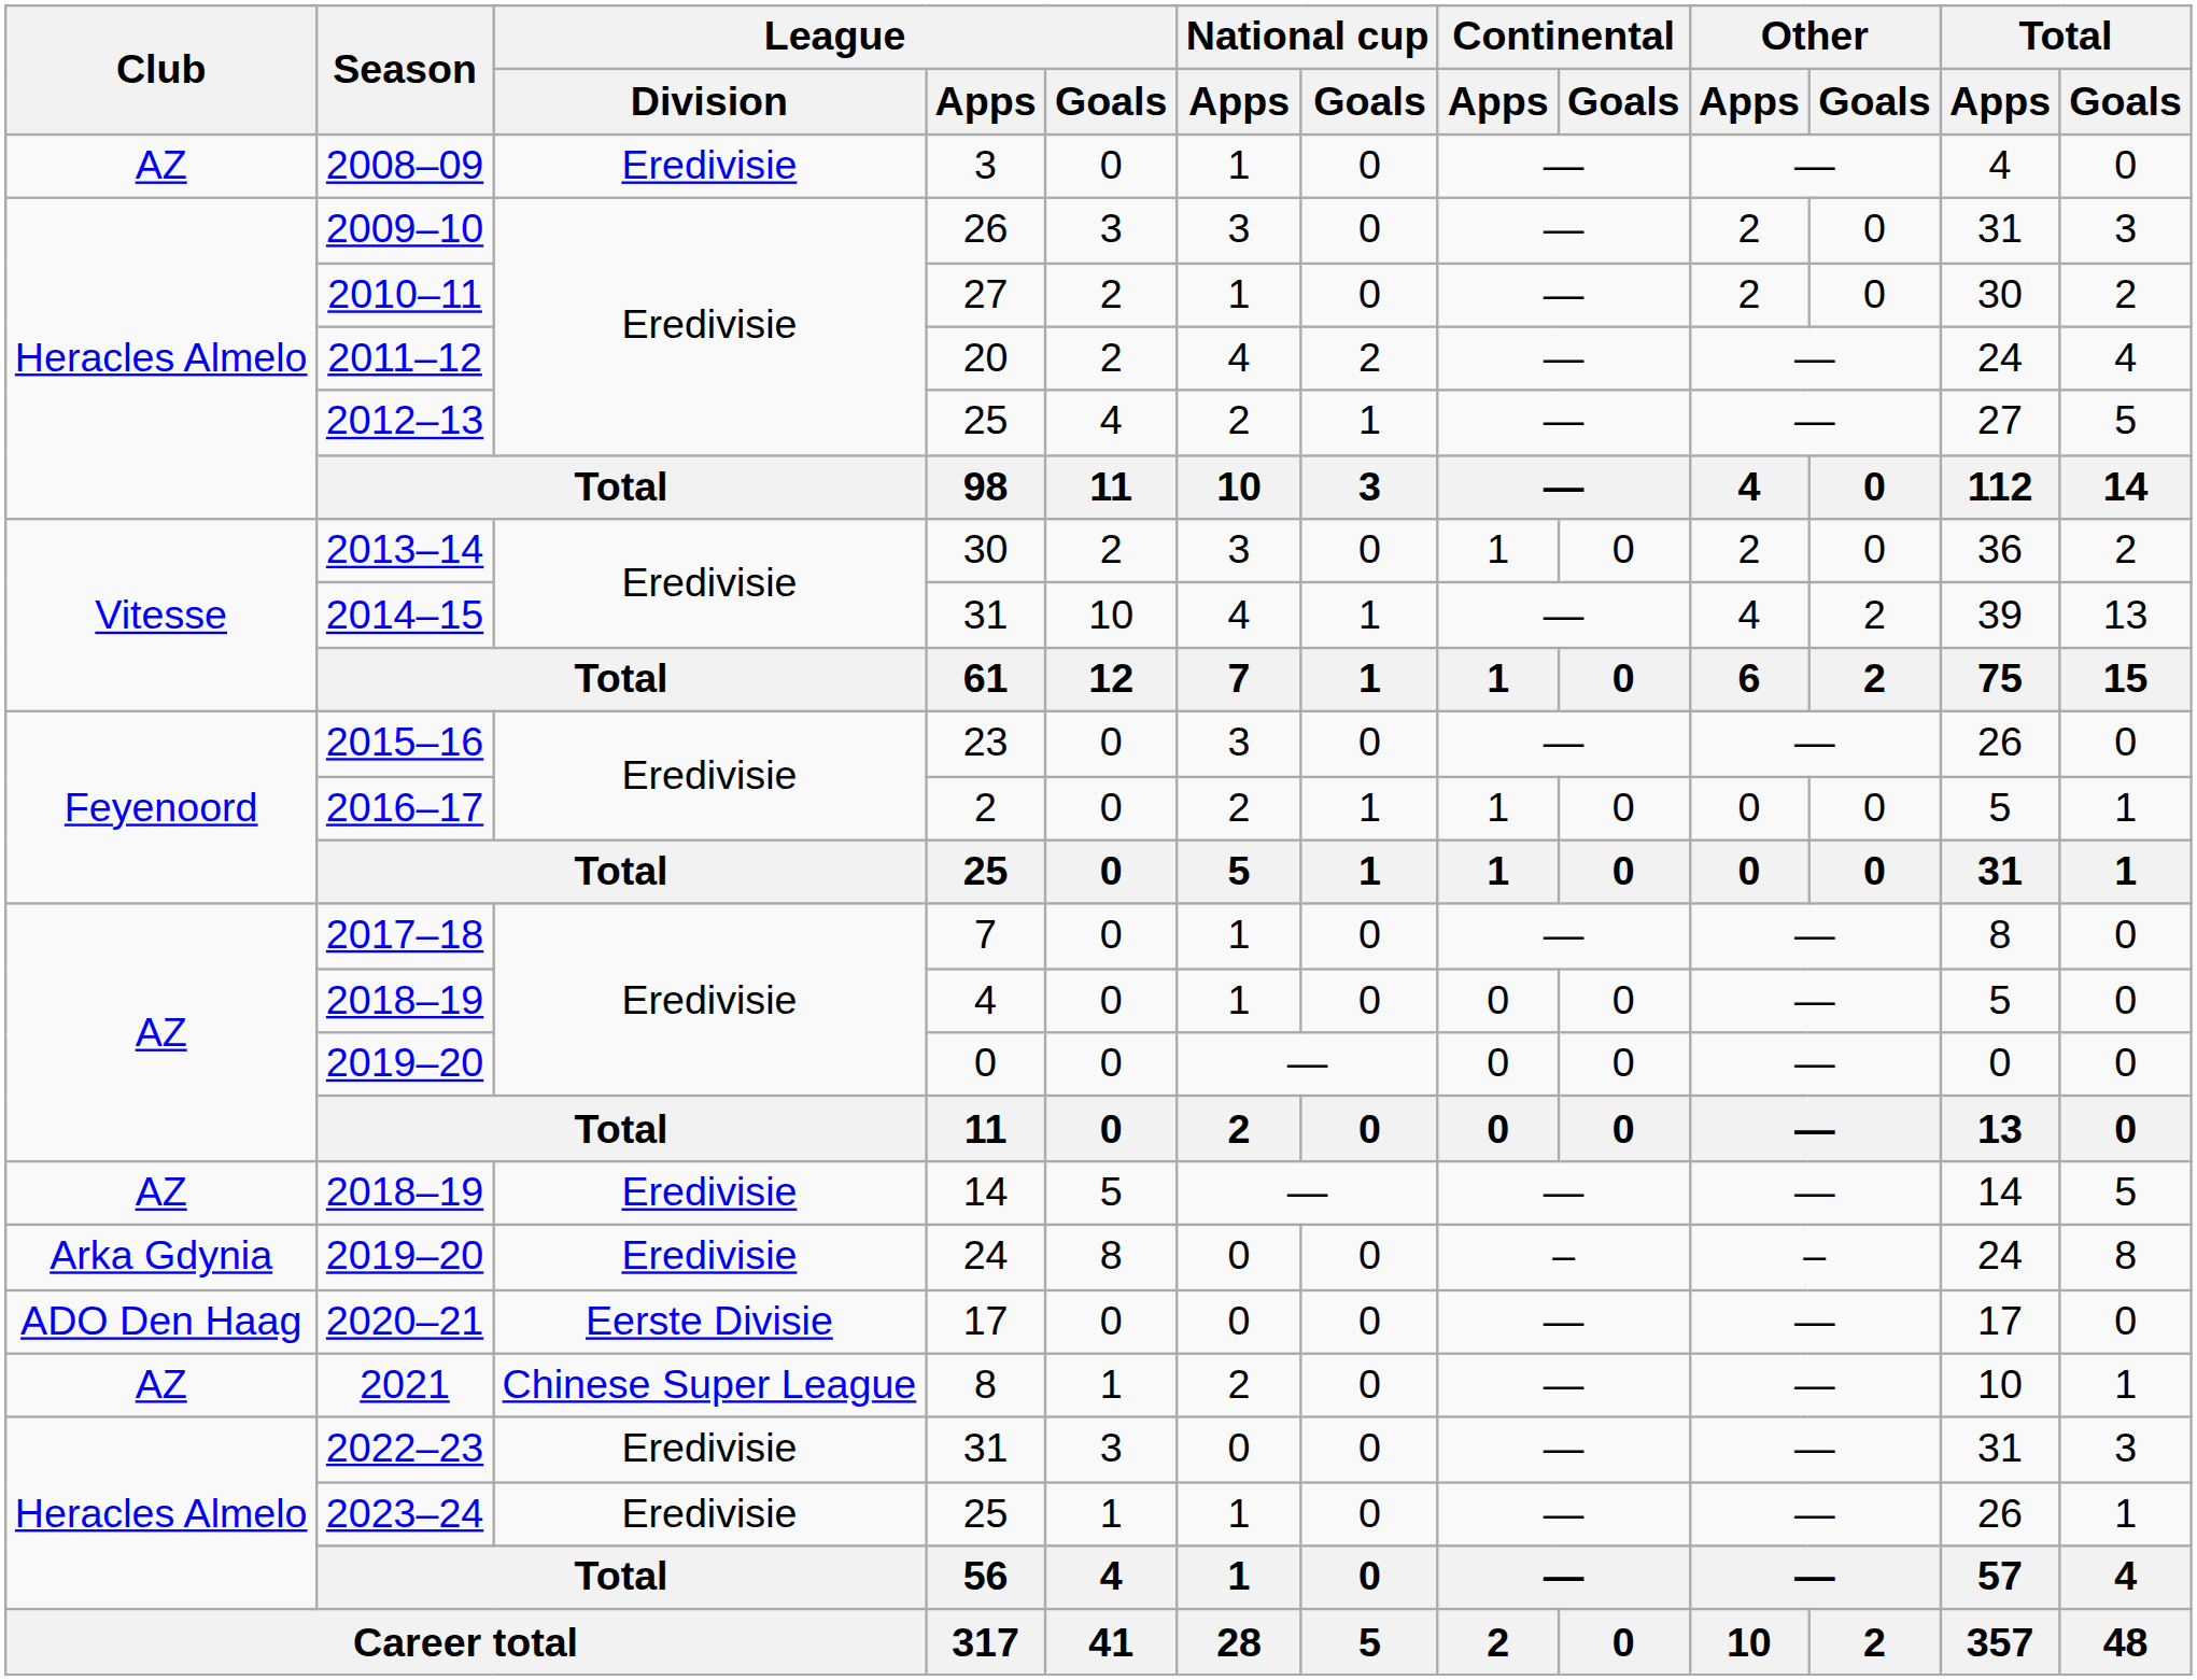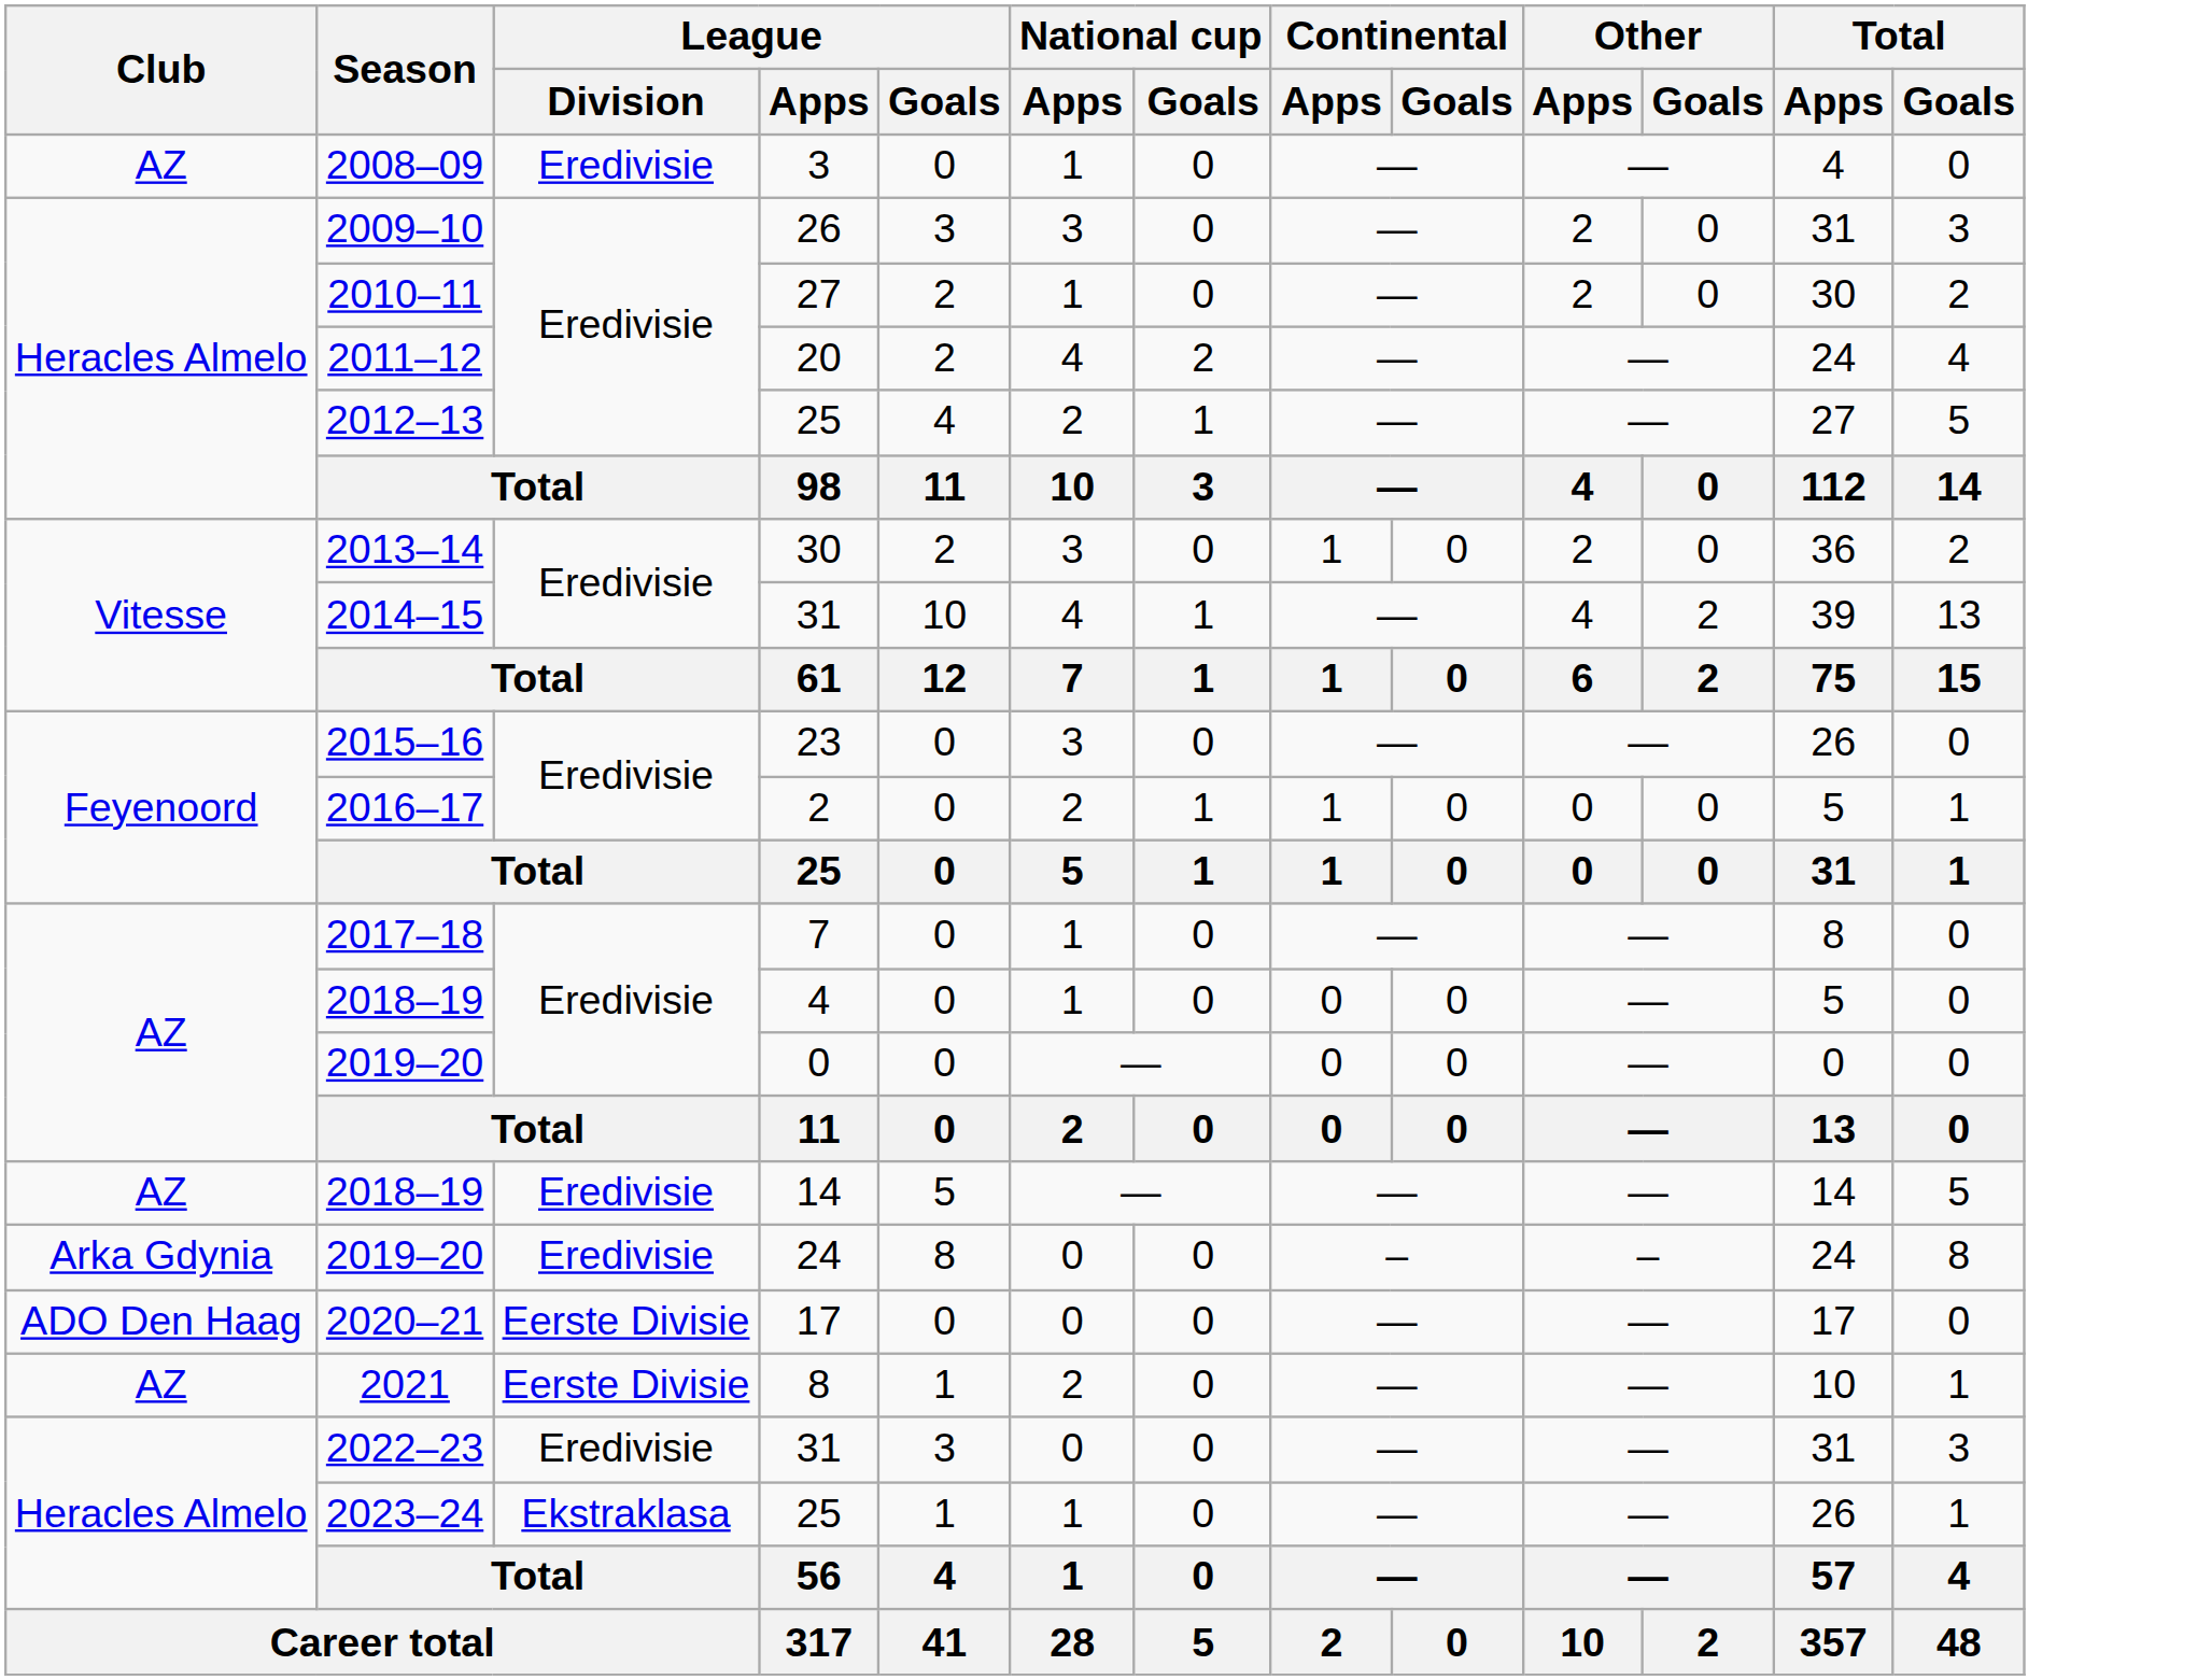2021 | League / Division: Chinese Super League -> Eerste Divisie
2023–24 | League / Division: Eredivisie -> Ekstraklasa
